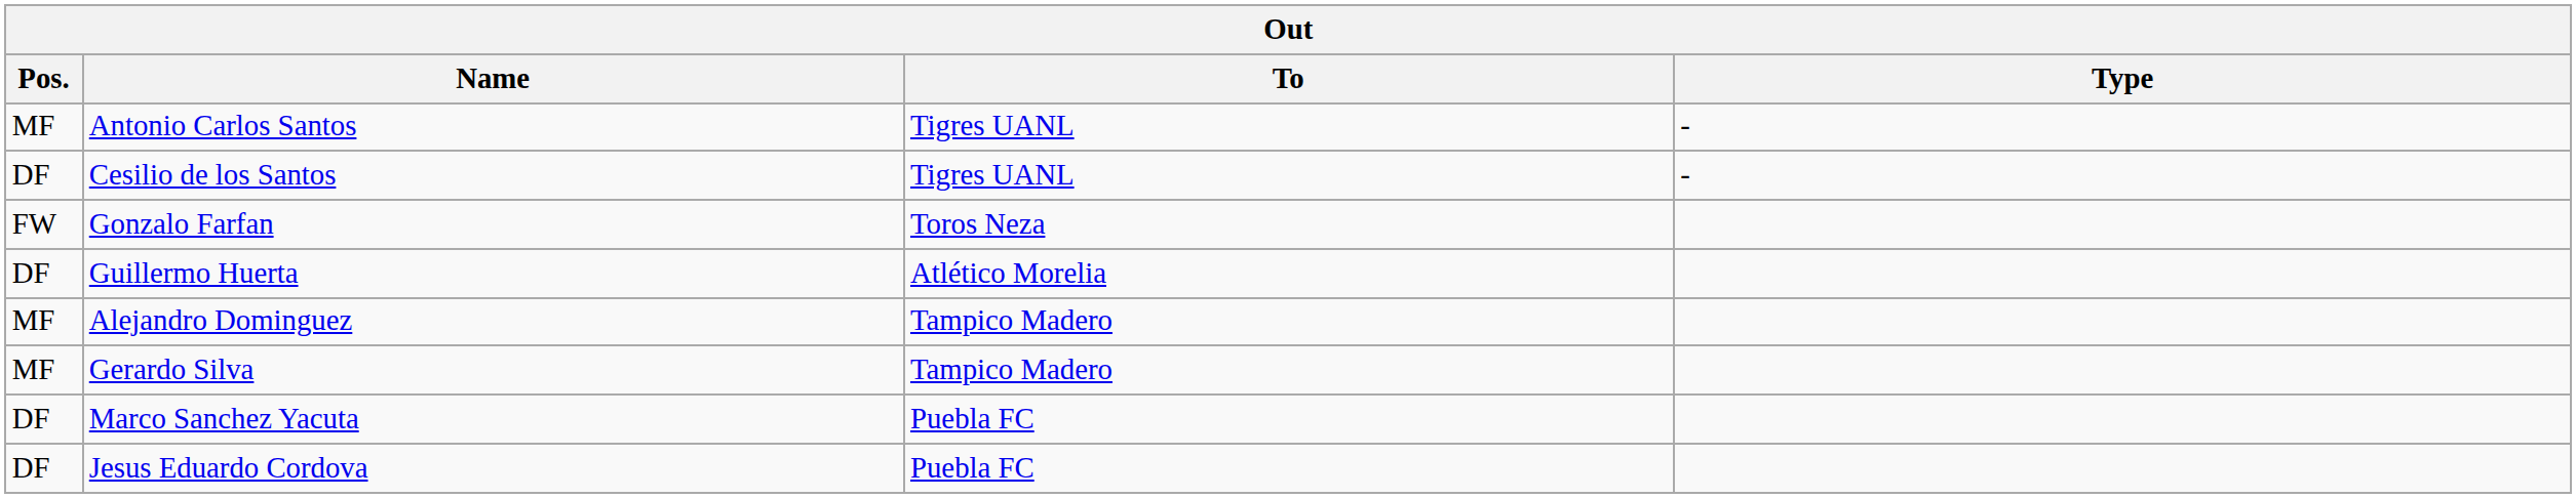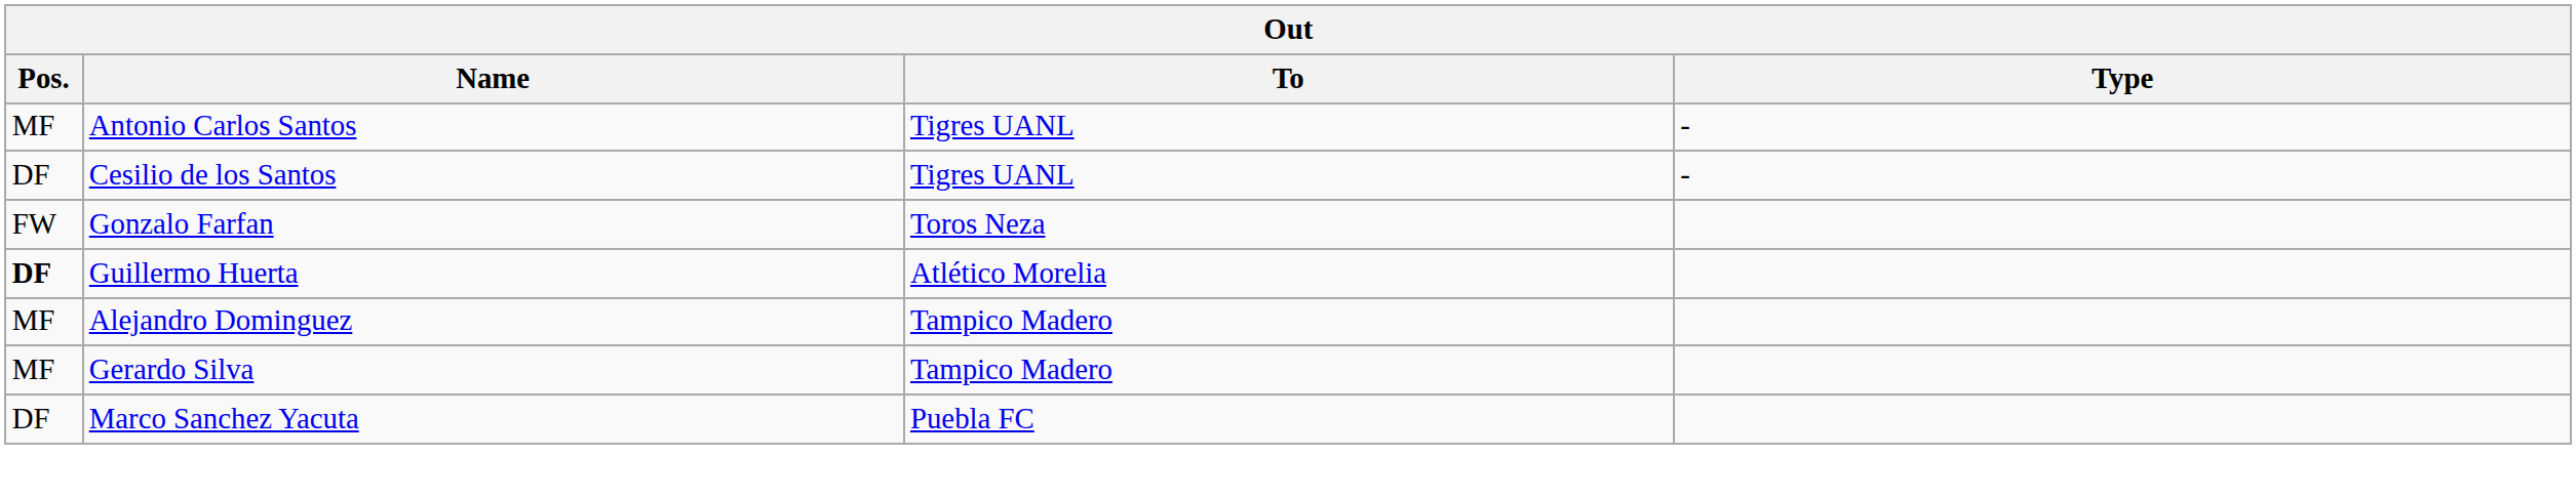Guillermo Huerta | Pos.: normal -> bold
- row: DF | Jesus Eduardo Cordova | Puebla FC
